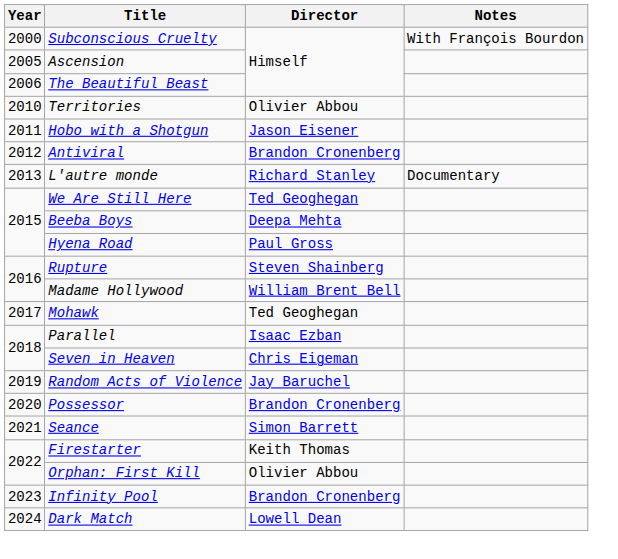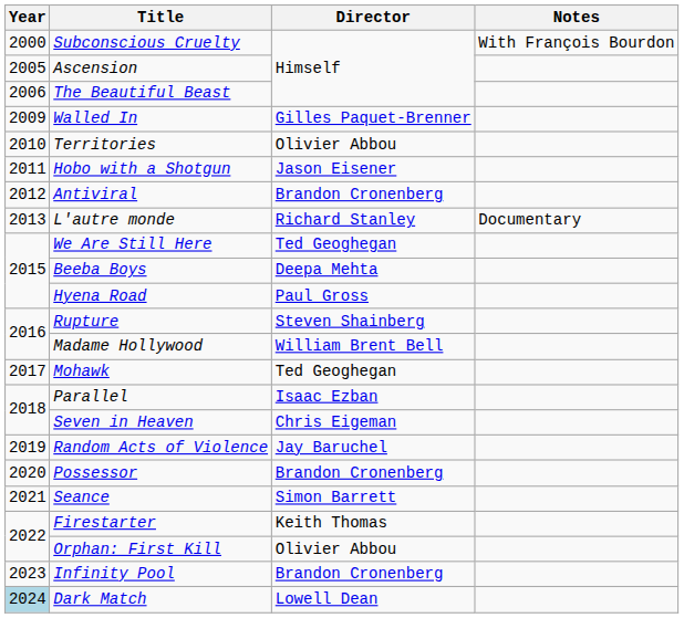+ row: 2009 | Walled In | Gilles Paquet-Brenner
Dark Match | Year: no background -> lightblue background
